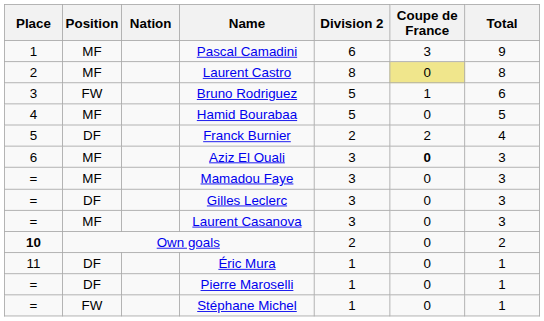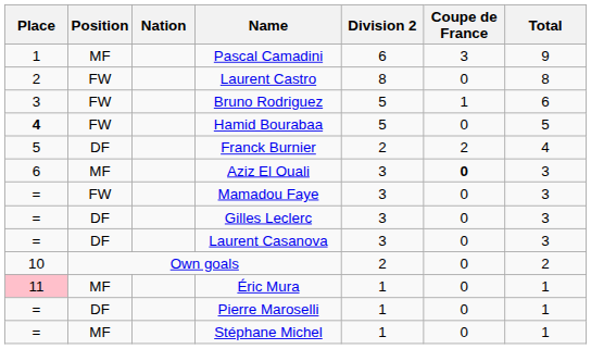Laurent Castro | Position: MF -> FW
Laurent Castro | Coupe de France: khaki background -> no background
Hamid Bourabaa | Place: normal -> bold
Hamid Bourabaa | Position: MF -> FW
Mamadou Faye | Position: MF -> FW
Laurent Casanova | Position: MF -> DF
Own goals | Place: bold -> normal
Éric Mura | Place: no background -> pink background
Éric Mura | Position: DF -> MF
Stéphane Michel | Position: FW -> MF
